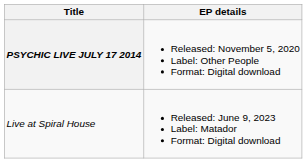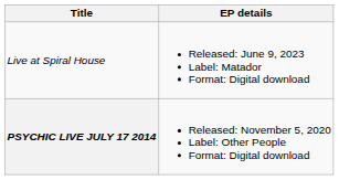rows swapped: PSYCHIC LIVE JULY 17 2014 <-> Live at Spiral House
